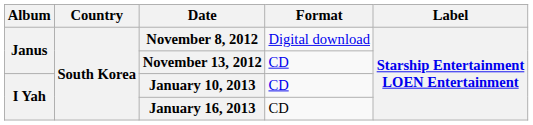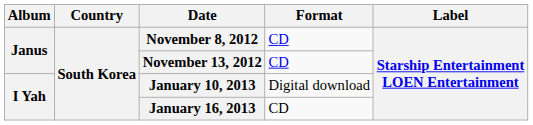November 8, 2012 | Format: Digital download -> CD
January 10, 2013 | Format: CD -> Digital download
